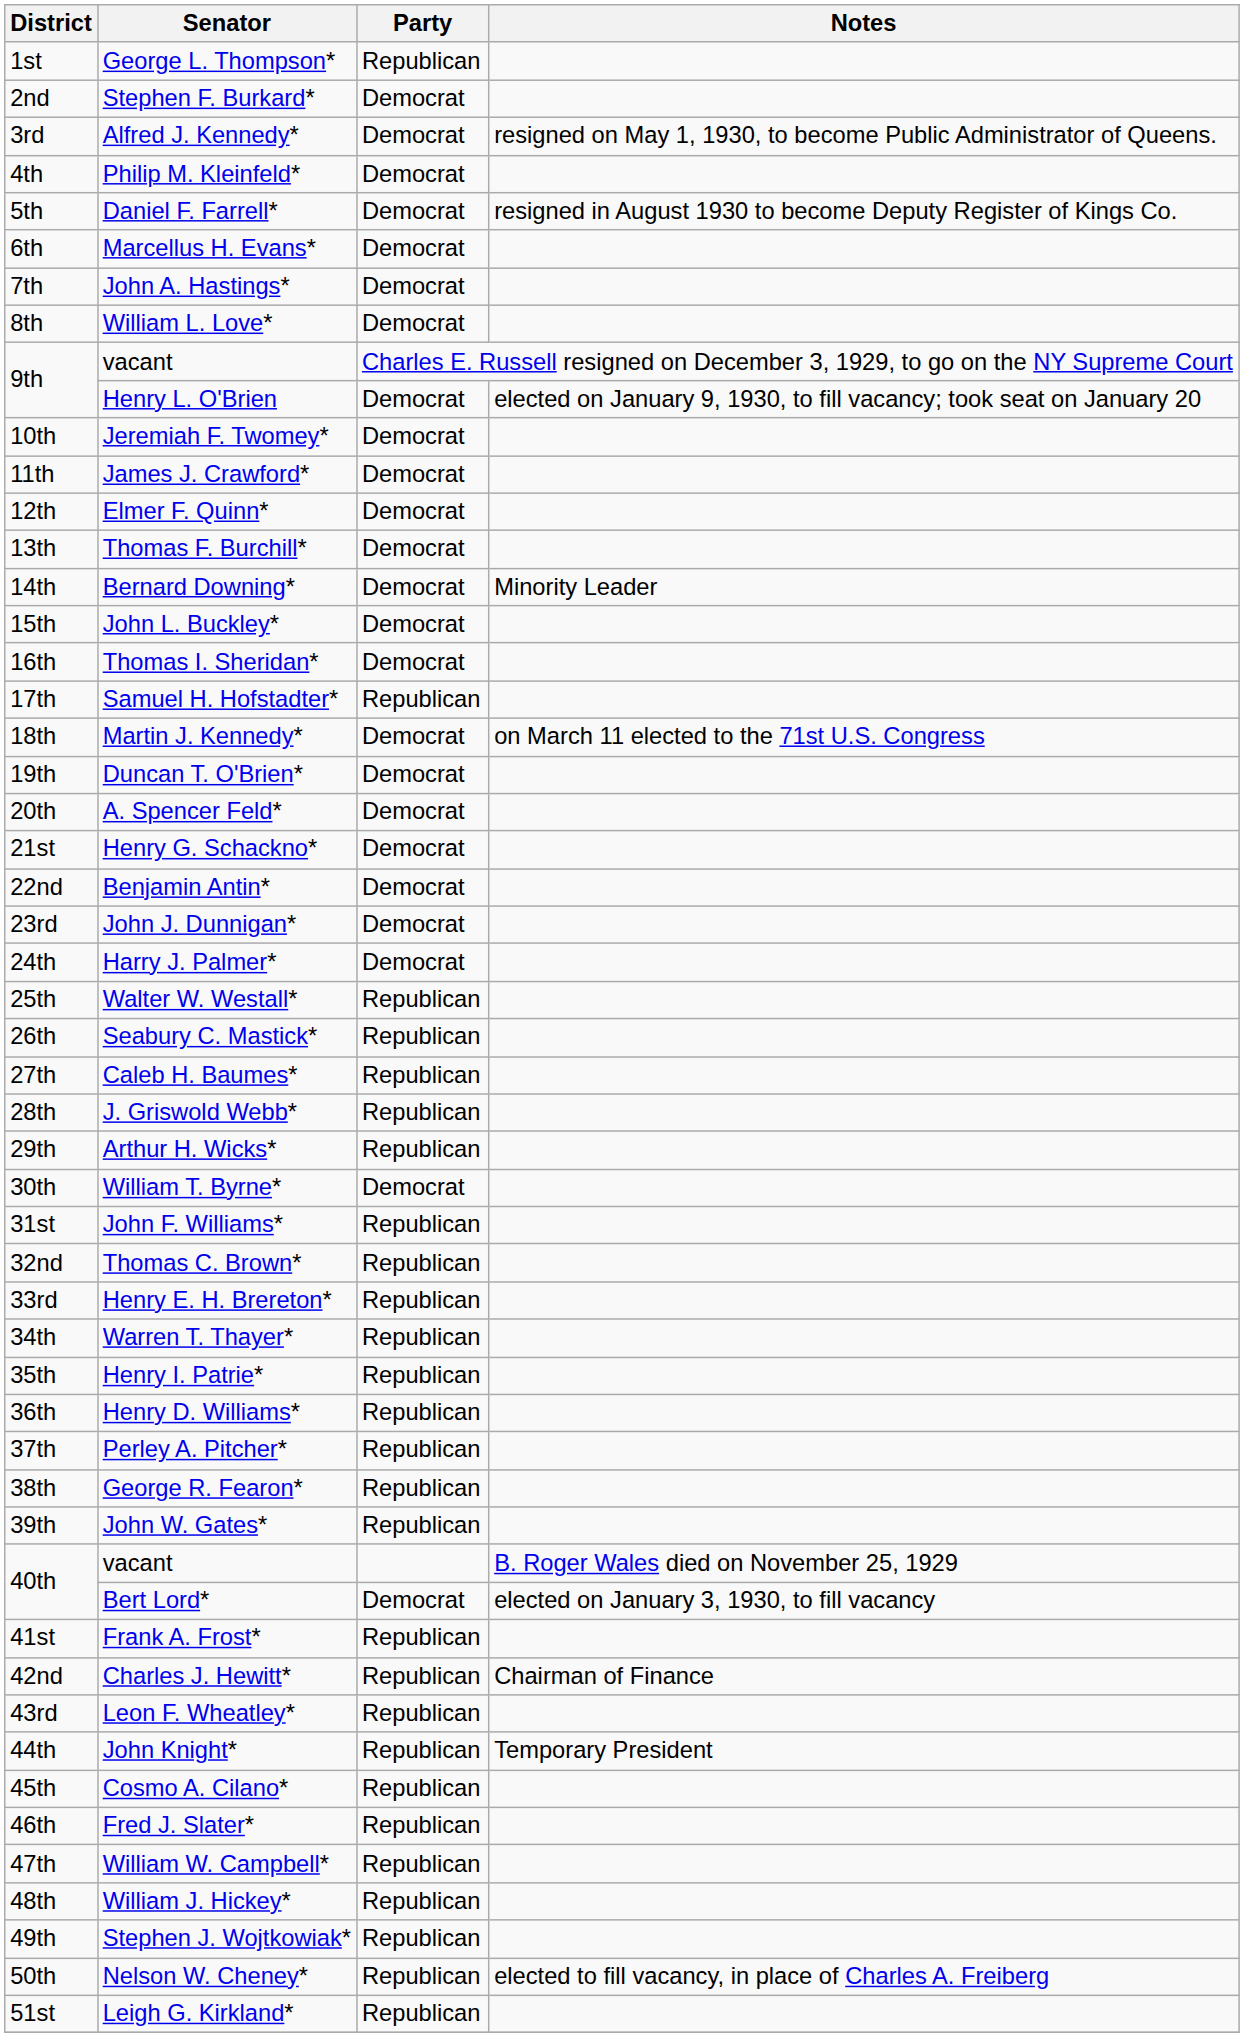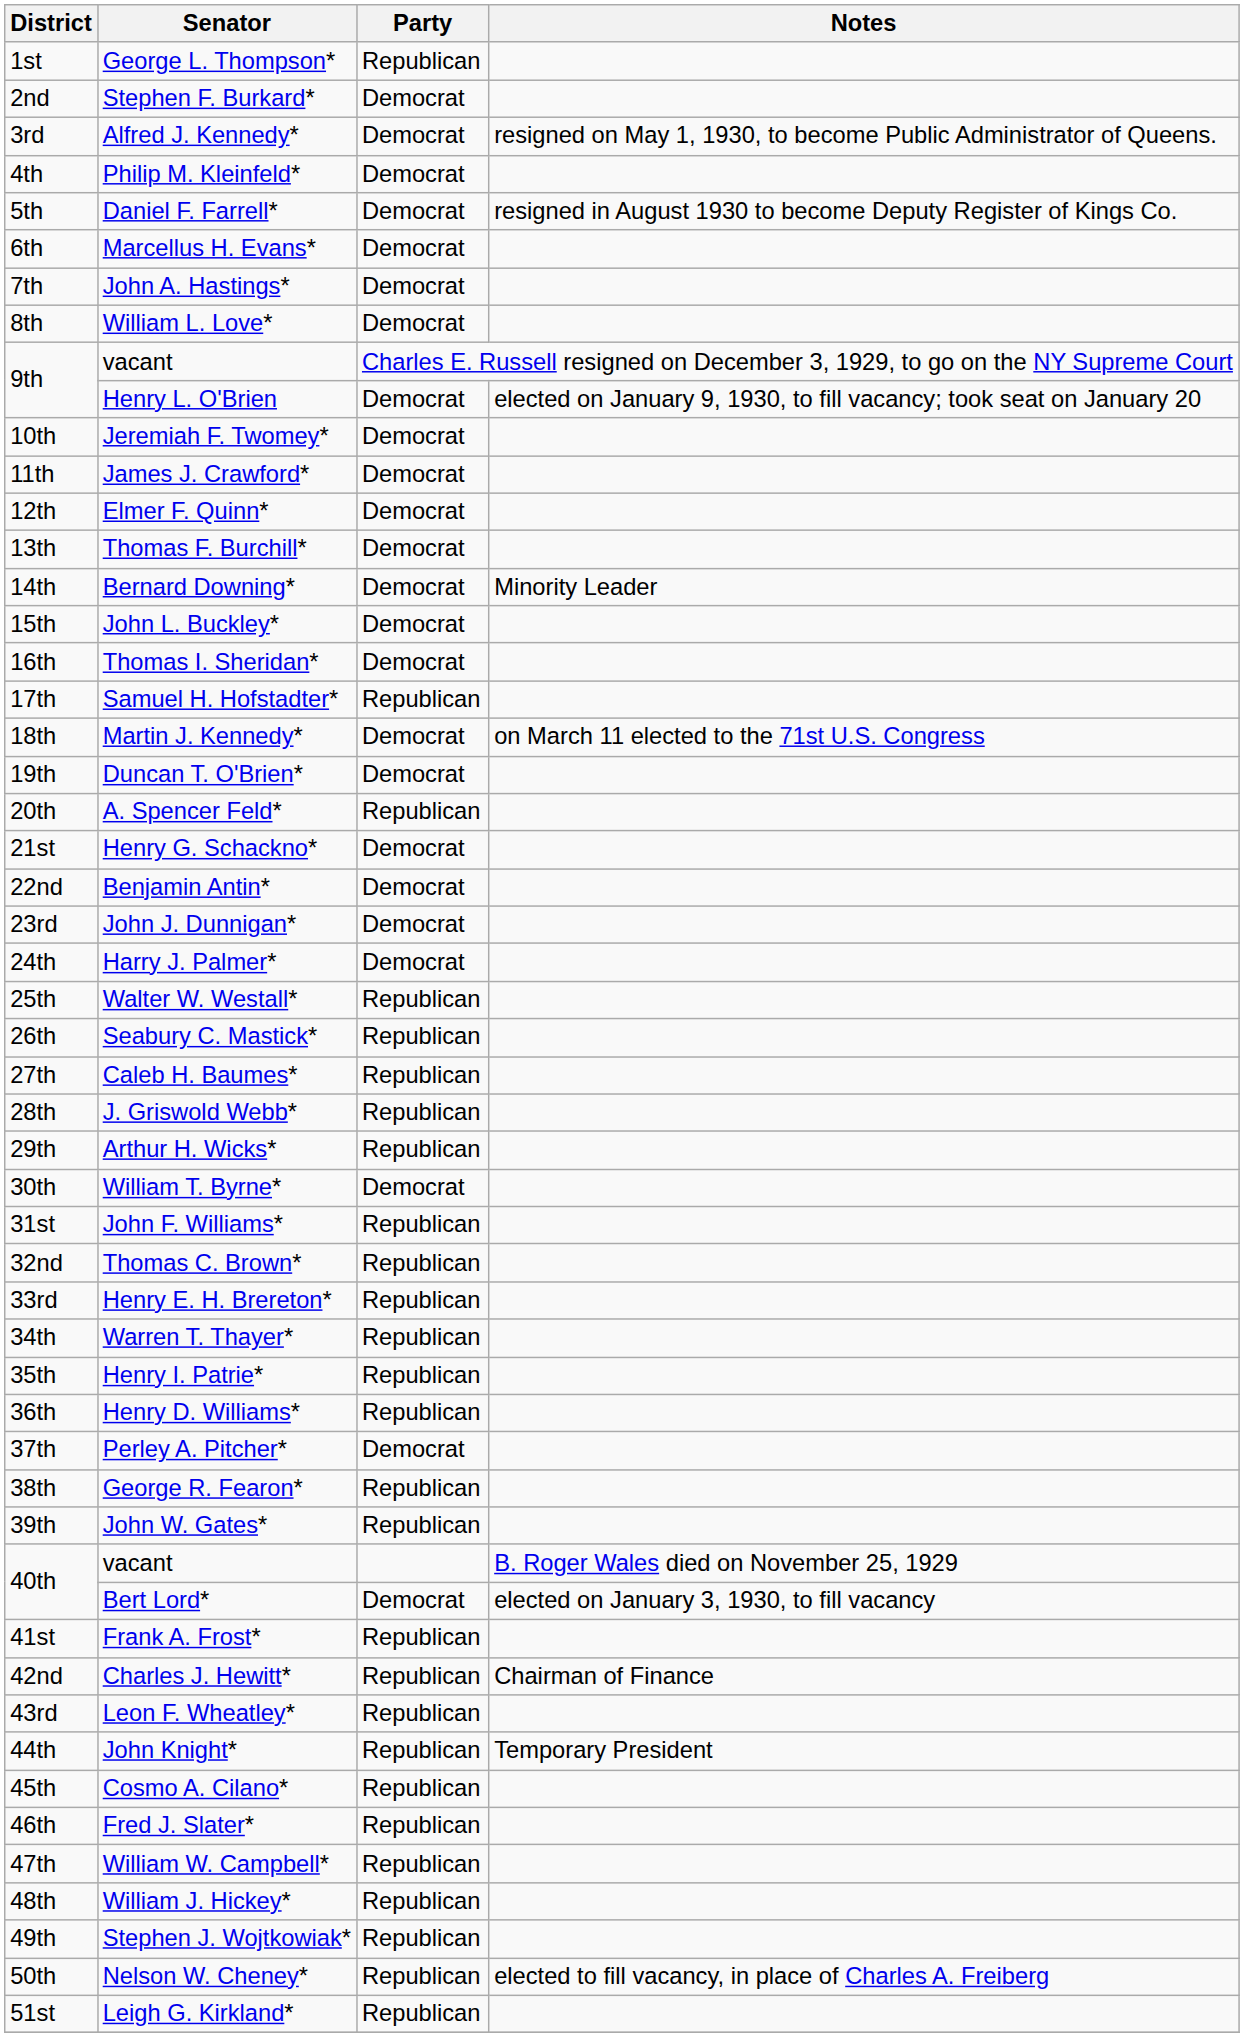A. Spencer Feld* | Party: Democrat -> Republican
Perley A. Pitcher* | Party: Republican -> Democrat
